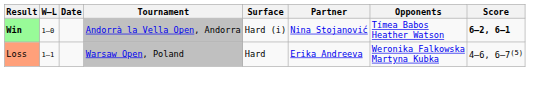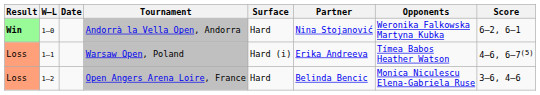Andorrà la Vella Open, Andorra | Surface: Hard (i) -> Hard
Andorrà la Vella Open, Andorra | Opponents: Tímea Babos Heather Watson -> Weronika Falkowska Martyna Kubka
Andorrà la Vella Open, Andorra | Score: bold -> normal
Warsaw Open, Poland | Surface: Hard -> Hard (i)
Warsaw Open, Poland | Opponents: Weronika Falkowska Martyna Kubka -> Tímea Babos Heather Watson
+ row: Loss | 1–2 | Open Angers Arena Loire, France | Hard | Belinda Bencic | Monica Niculescu Elena-Gabriela Ruse | 3–6, 4–6
